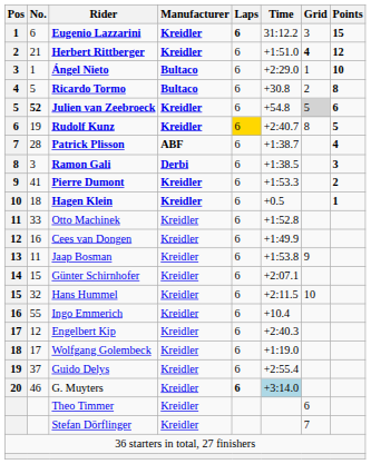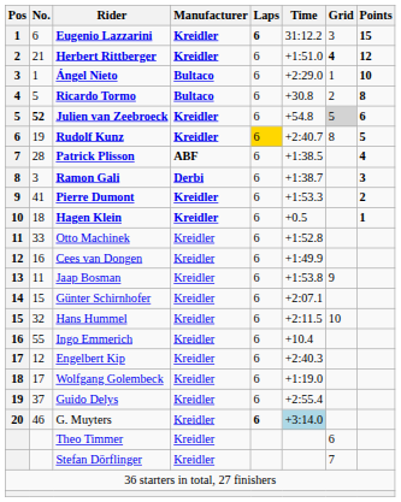Patrick Plisson | Time: +1:38.7 -> +1:38.5
Ramon Gali | Time: +1:38.5 -> +1:38.7
